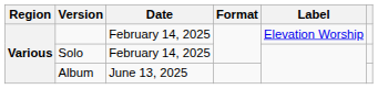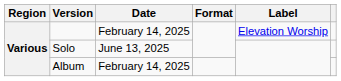Solo | Date: February 14, 2025 -> June 13, 2025
Album | Date: June 13, 2025 -> February 14, 2025
